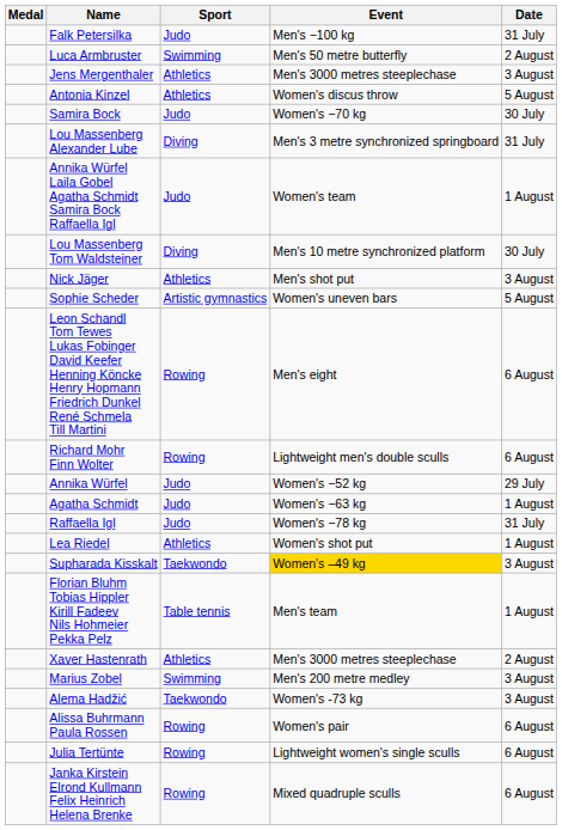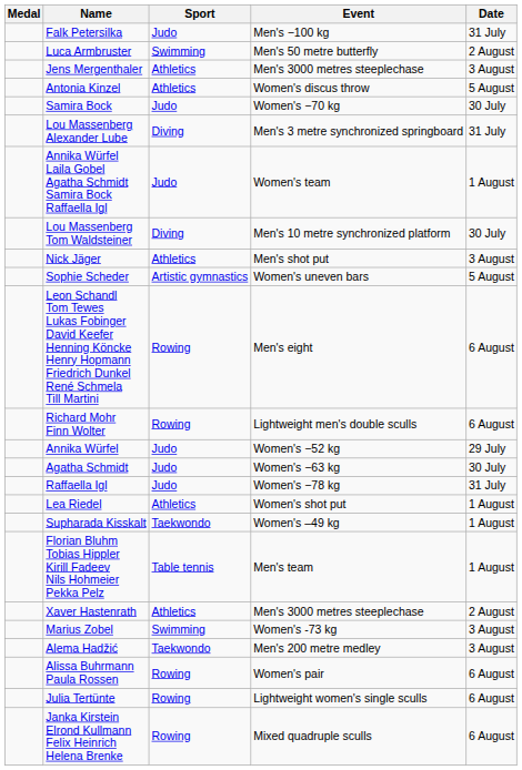Agatha Schmidt | Date: 1 August -> 30 July
Supharada Kisskalt | Event: gold background -> no background
Supharada Kisskalt | Date: 3 August -> 1 August
Marius Zobel | Event: Men's 200 metre medley -> Women's -73 kg
Alema Hadžić | Event: Women's -73 kg -> Men's 200 metre medley
